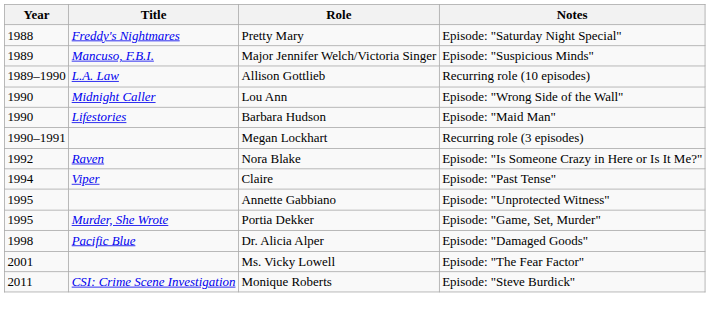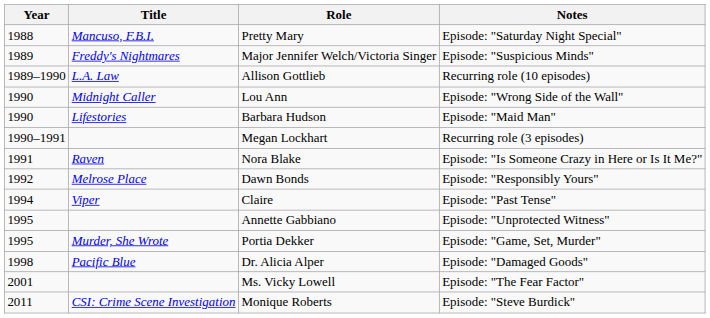Pretty Mary | Title: Freddy's Nightmares -> Mancuso, F.B.I.
Major Jennifer Welch/Victoria Singer | Title: Mancuso, F.B.I. -> Freddy's Nightmares
Nora Blake | Year: 1992 -> 1991
+ row: 1992 | Melrose Place | Dawn Bonds | Episode: "Responsibly Yours"
